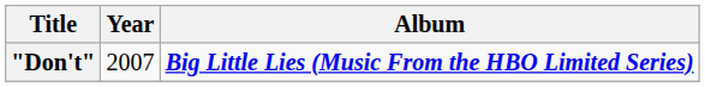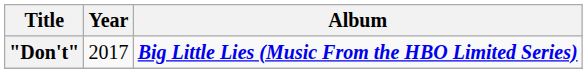"Don't" | Year: 2007 -> 2017
